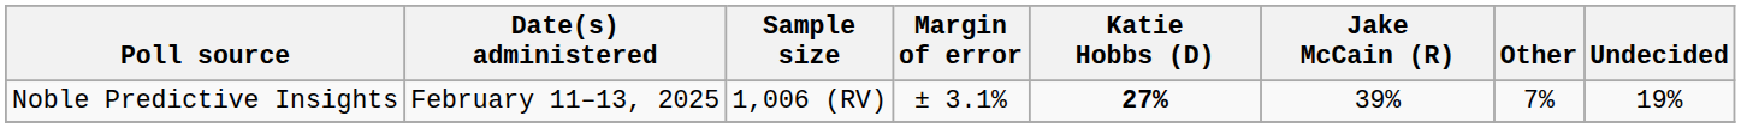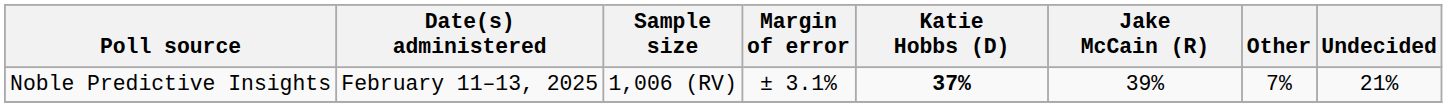Noble Predictive Insights | Katie Hobbs (D): 27% -> 37%
Noble Predictive Insights | Undecided: 19% -> 21%
